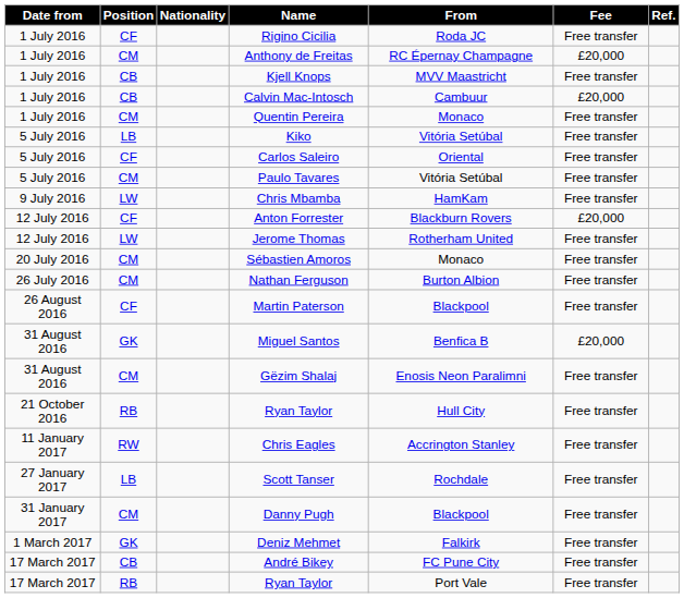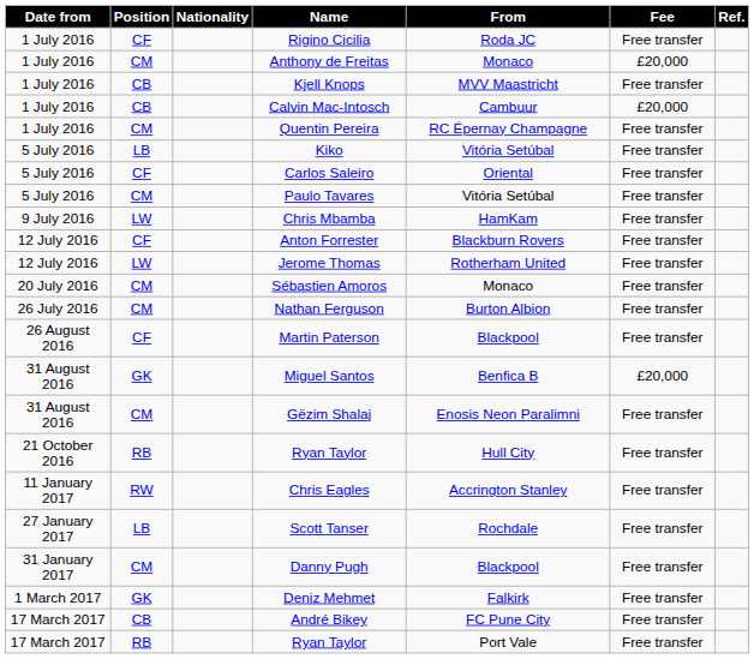Anthony de Freitas | From: RC Épernay Champagne -> Monaco
Quentin Pereira | From: Monaco -> RC Épernay Champagne
Anton Forrester | Fee: £20,000 -> Free transfer
